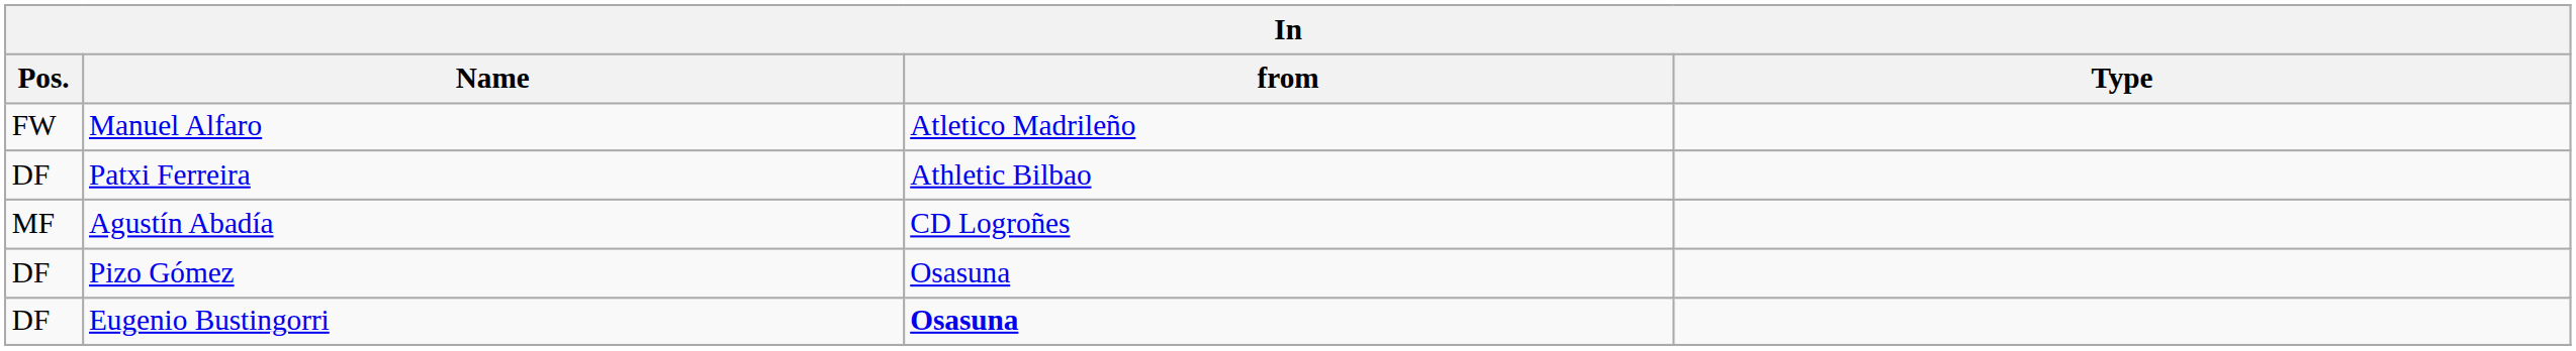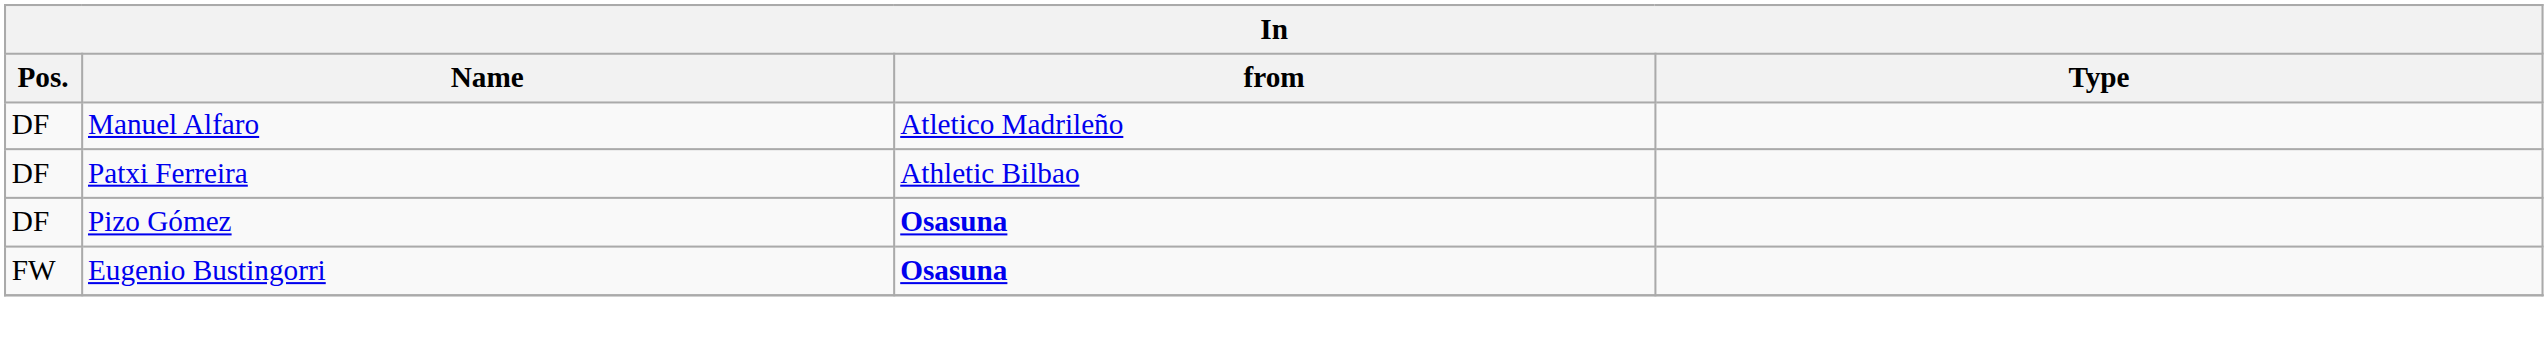Manuel Alfaro | Pos.: FW -> DF
- row: MF | Agustín Abadía | CD Logroñes
Pizo Gómez | from: normal -> bold
Eugenio Bustingorri | Pos.: DF -> FW
